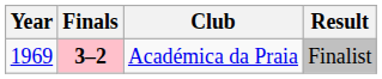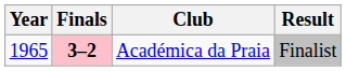Académica da Praia | Year: 1969 -> 1965
